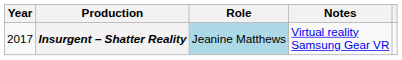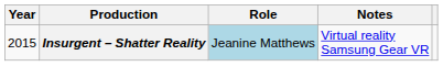Insurgent – Shatter Reality | Year: 2017 -> 2015
